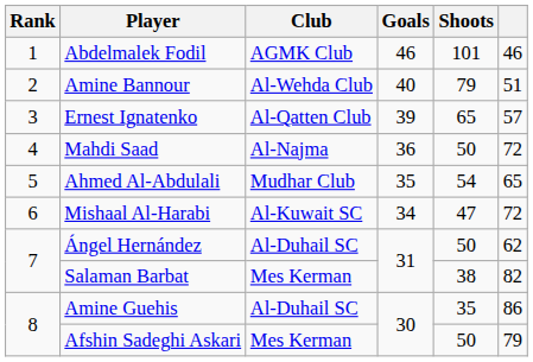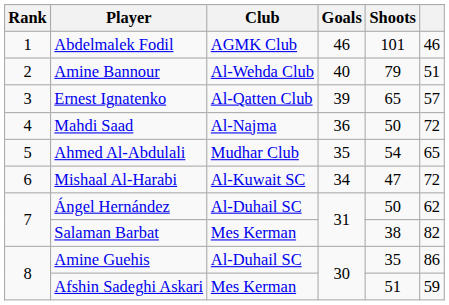Afshin Sadeghi Askari | Shoots: 50 -> 51
Afshin Sadeghi Askari | column 6: 79 -> 59
